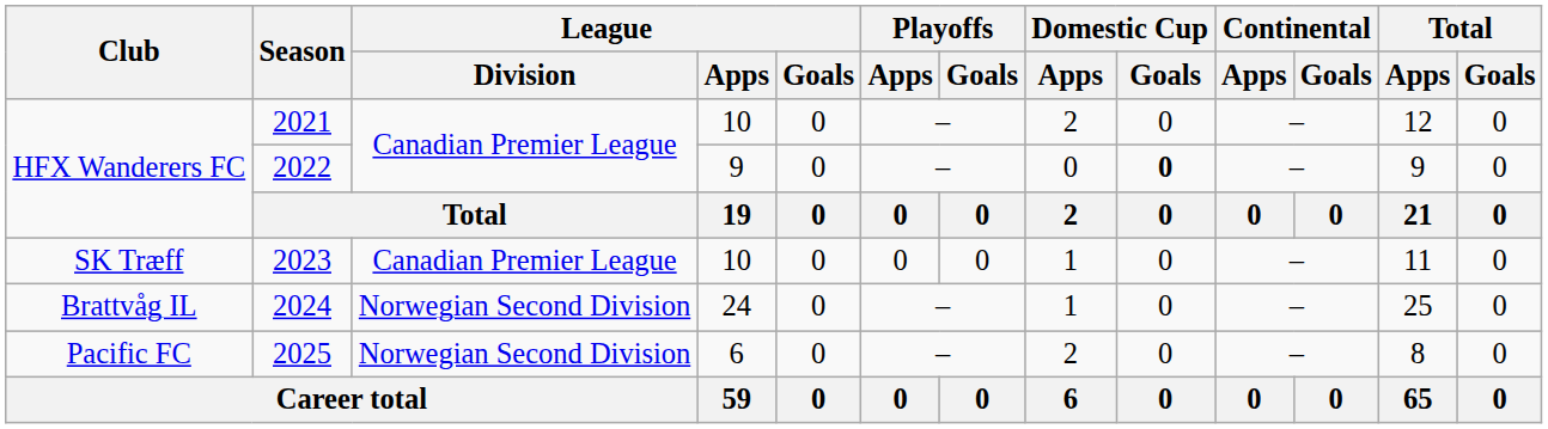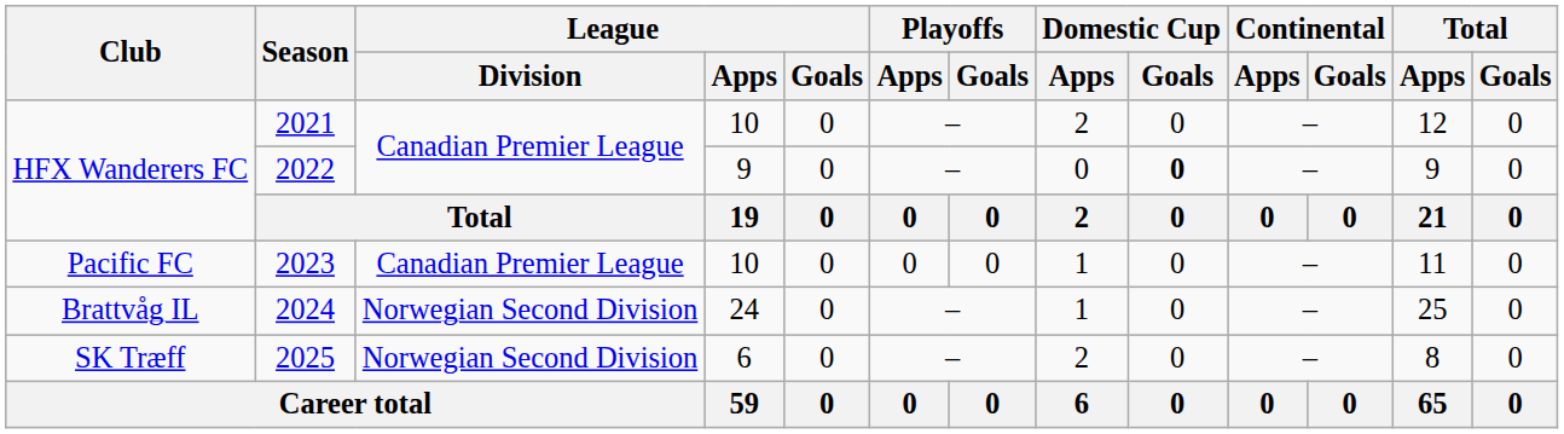2023 | Club: SK Træff -> Pacific FC
2025 | Club: Pacific FC -> SK Træff
